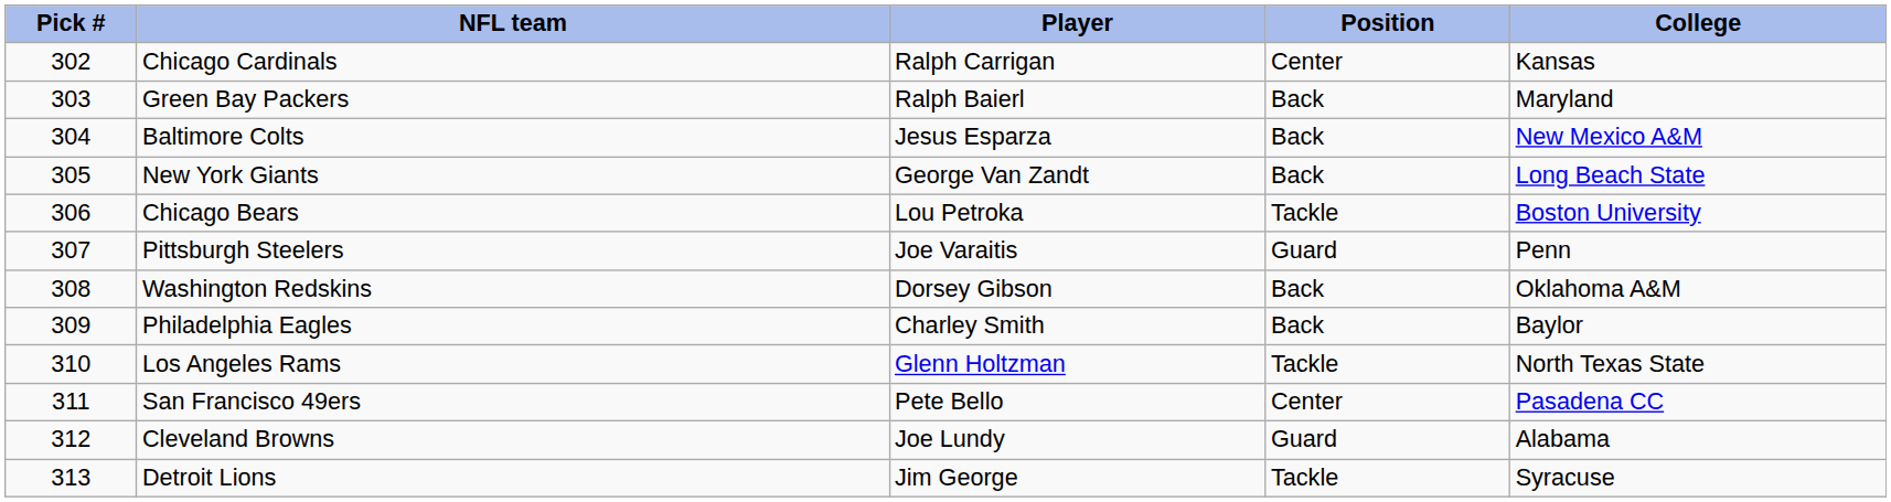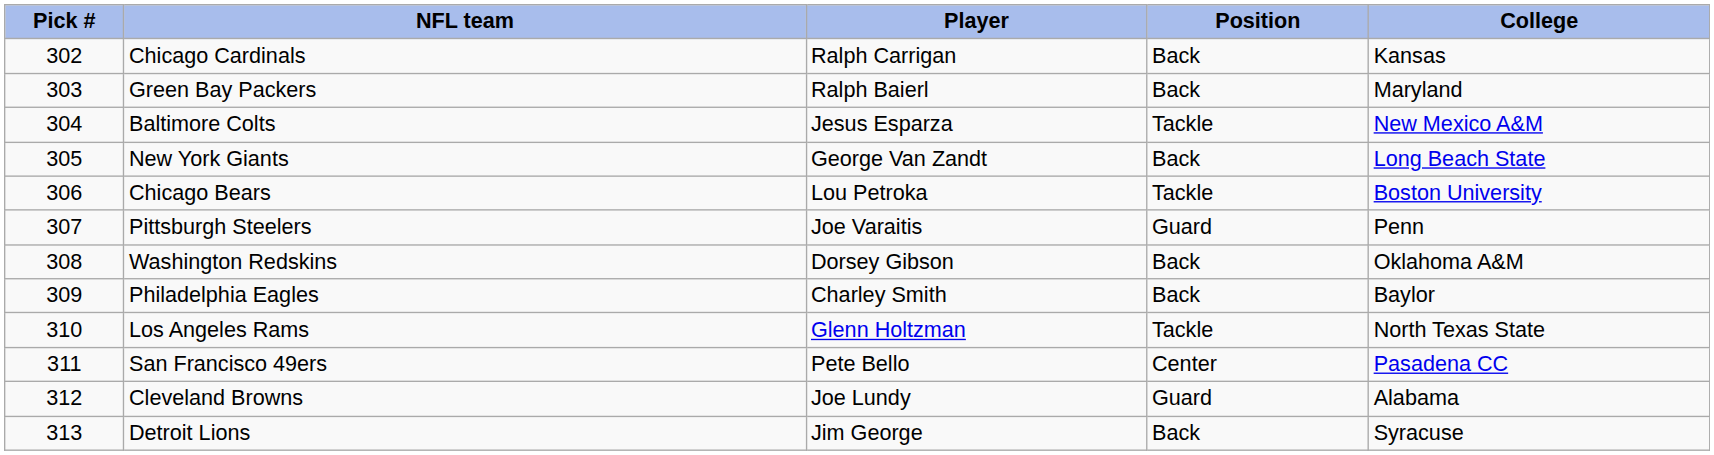Chicago Cardinals | Position: Center -> Back
Baltimore Colts | Position: Back -> Tackle
Detroit Lions | Position: Tackle -> Back
